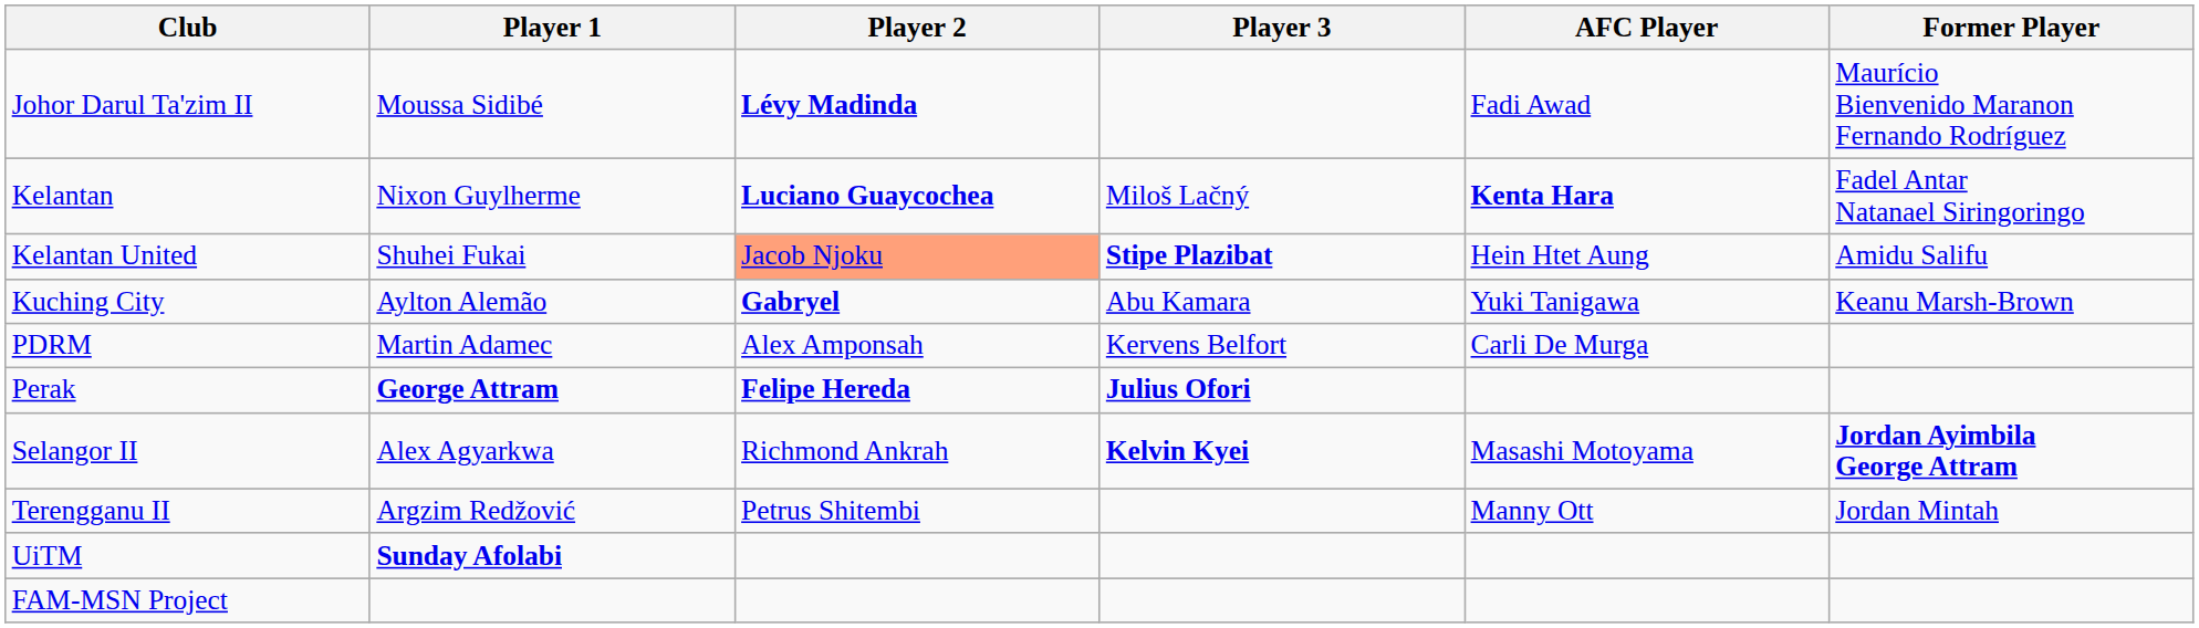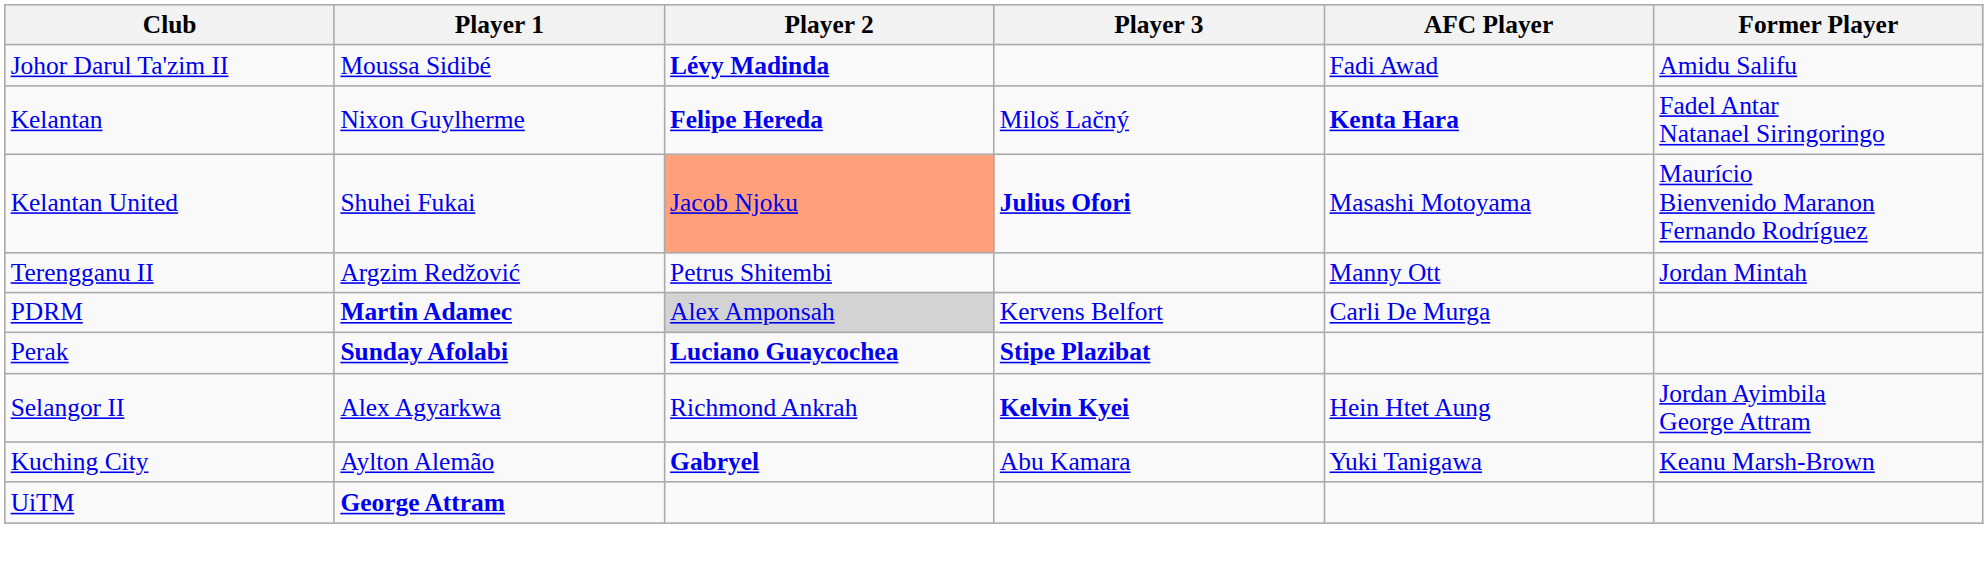Johor Darul Ta'zim II | Former Player: Maurício Bienvenido Maranon Fernando Rodríguez -> Amidu Salifu
Kelantan | Player 2: Luciano Guaycochea -> Felipe Hereda
Kelantan United | Player 3: Stipe Plazibat -> Julius Ofori
Kelantan United | AFC Player: Hein Htet Aung -> Masashi Motoyama
Kelantan United | Former Player: Amidu Salifu -> Maurício Bienvenido Maranon Fernando Rodríguez
rows swapped: Kuching City <-> Terengganu II
PDRM | Player 1: normal -> bold
PDRM | Player 2: no background -> lightgrey background
Perak | Player 1: George Attram -> Sunday Afolabi
Perak | Player 2: Felipe Hereda -> Luciano Guaycochea
Perak | Player 3: Julius Ofori -> Stipe Plazibat
Selangor II | AFC Player: Masashi Motoyama -> Hein Htet Aung
Selangor II | Former Player: bold -> normal
UiTM | Player 1: Sunday Afolabi -> George Attram
- row: FAM-MSN Project
